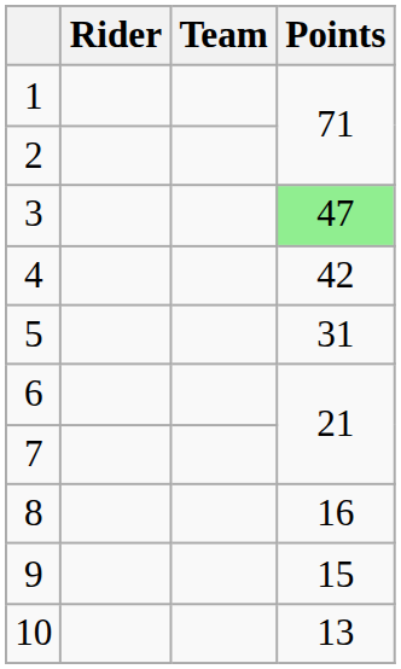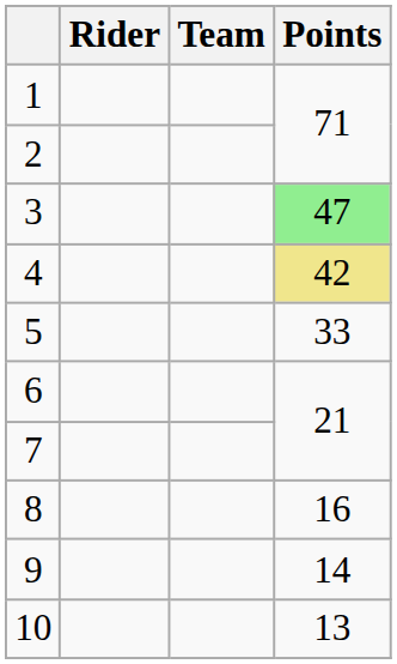4 | Points: no background -> khaki background
5 | Points: 31 -> 33
9 | Points: 15 -> 14
